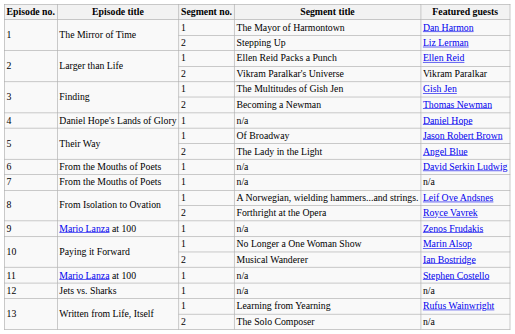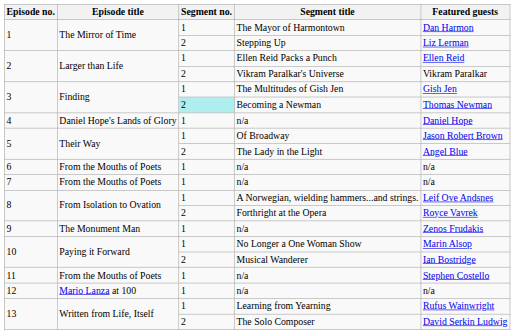Becoming a Newman | Segment no.: no background -> paleturquoise background
6 / n/a | Featured guests: David Serkin Ludwig -> n/a
9 / n/a | Episode title: Mario Lanza at 100 -> The Monument Man
11 / n/a | Episode title: Mario Lanza at 100 -> From the Mouths of Poets
12 / n/a | Episode title: Jets vs. Sharks -> Mario Lanza at 100
The Solo Composer | Featured guests: n/a -> David Serkin Ludwig
